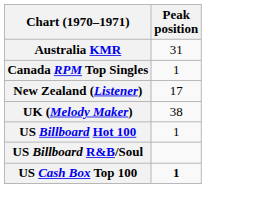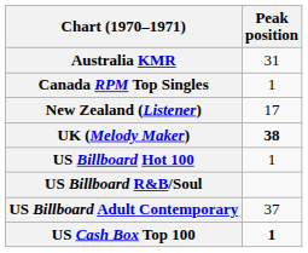UK (Melody Maker) | Peak position: normal -> bold
+ row: US Billboard Adult Contemporary | 37
